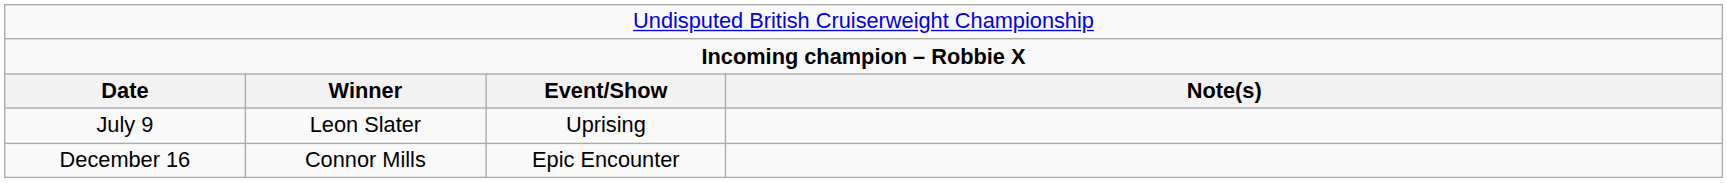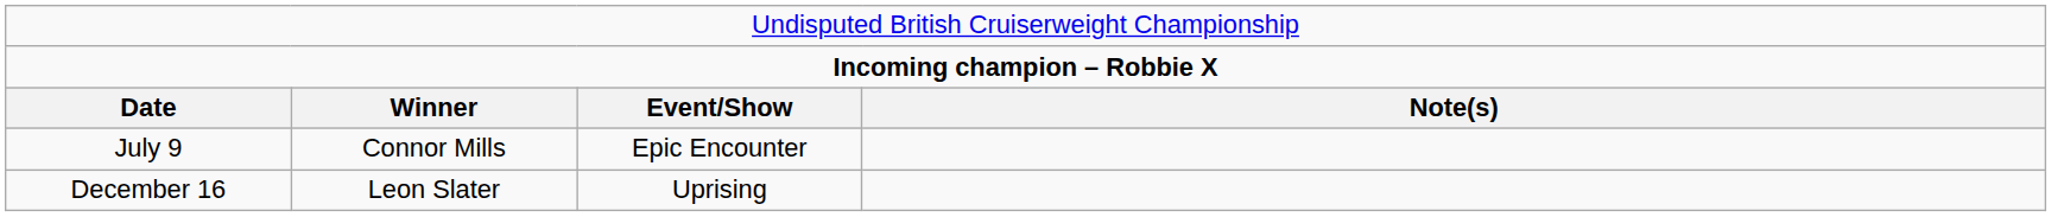July 9 | column 2: Leon Slater -> Connor Mills
July 9 | column 3: Uprising -> Epic Encounter
December 16 | column 2: Connor Mills -> Leon Slater
December 16 | column 3: Epic Encounter -> Uprising
